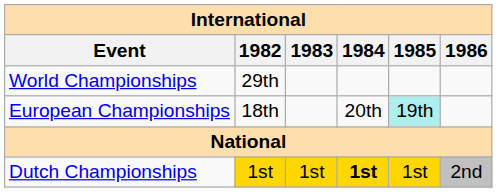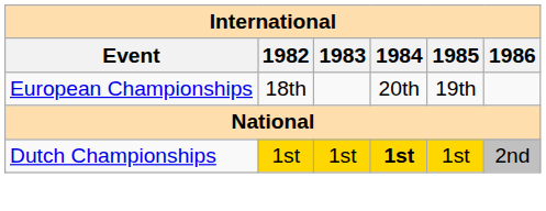- row: World Championships | 29th
European Championships | 1985: paleturquoise background -> no background
